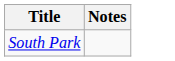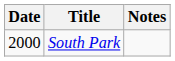+ column: Date | 2000
